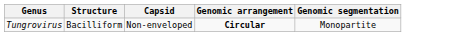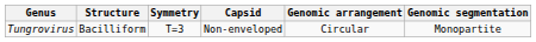+ column: Symmetry | T=3
Tungrovirus | Genomic arrangement: bold -> normal
